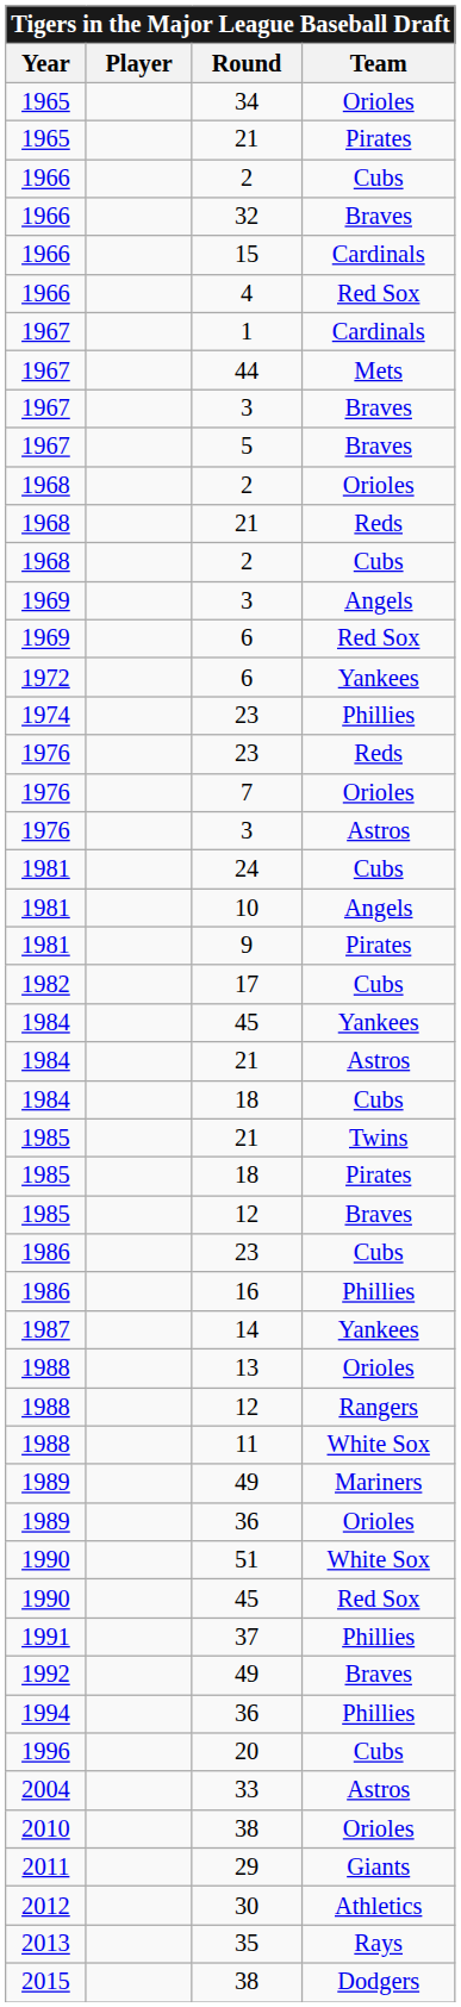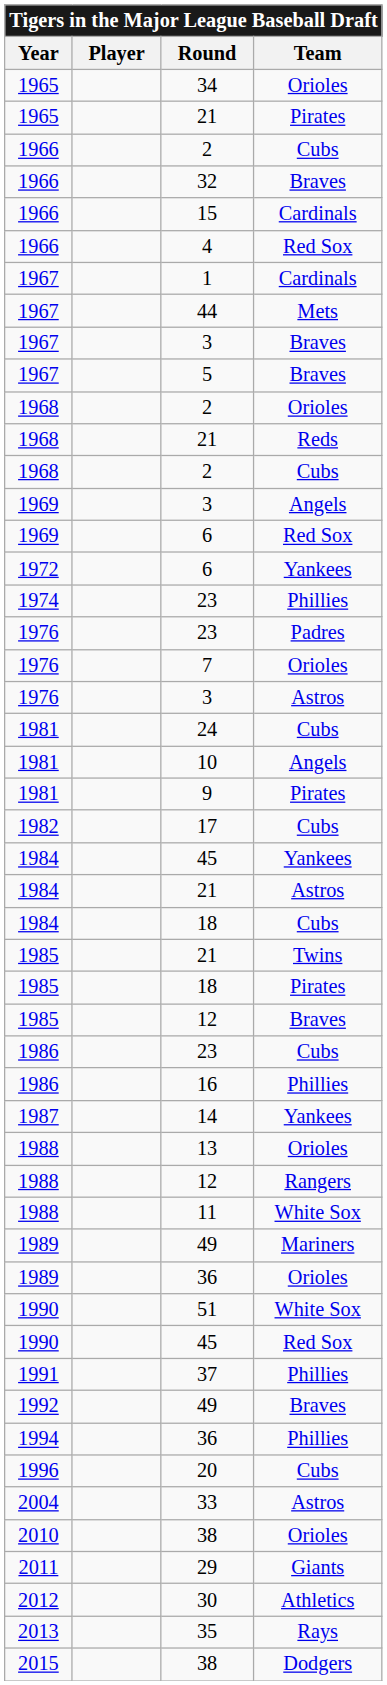1976 / 23 | Team: Reds -> Padres
